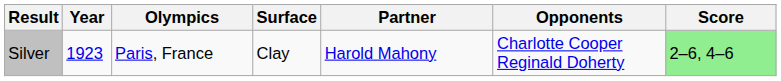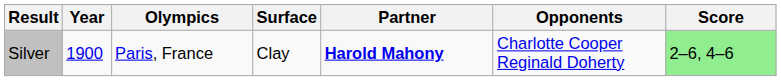Silver | Year: 1923 -> 1900
Silver | Partner: normal -> bold
